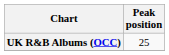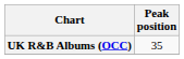UK R&B Albums (OCC) | Peak position: 25 -> 35
